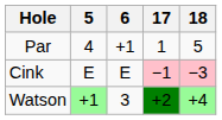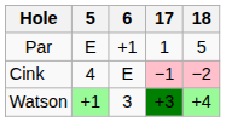Par | 5: 4 -> E
Cink | 5: E -> 4
Cink | 18: −3 -> −2
Watson | 17: +2 -> +3
